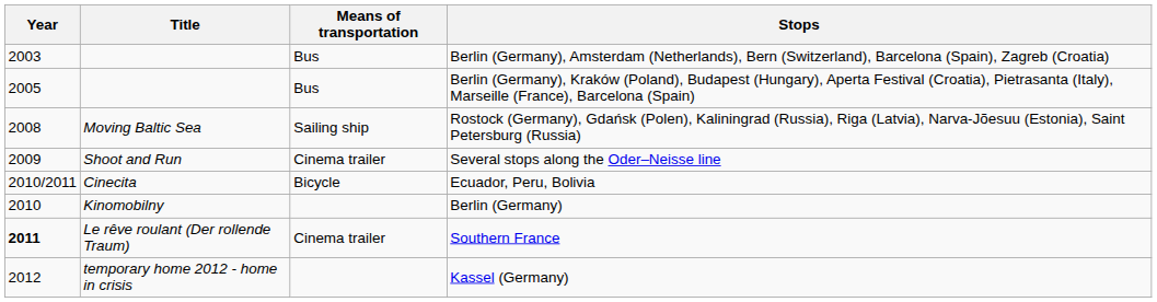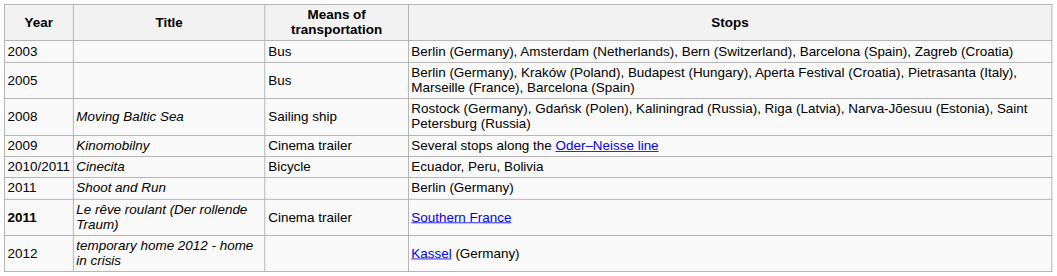Several stops along the Oder–Neisse line | Title: Shoot and Run -> Kinomobilny
Berlin (Germany) | Year: 2010 -> 2011
Berlin (Germany) | Title: Kinomobilny -> Shoot and Run
